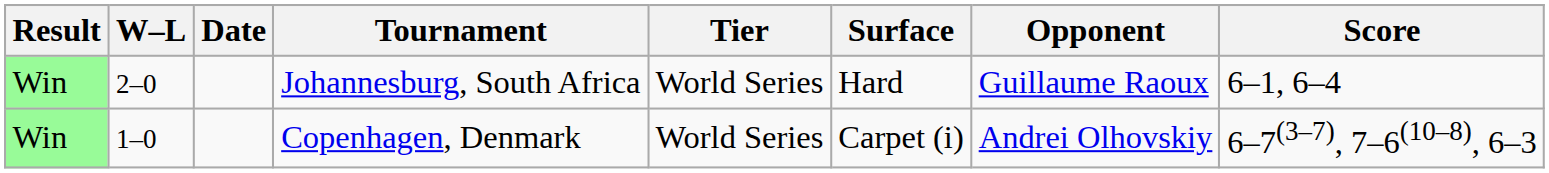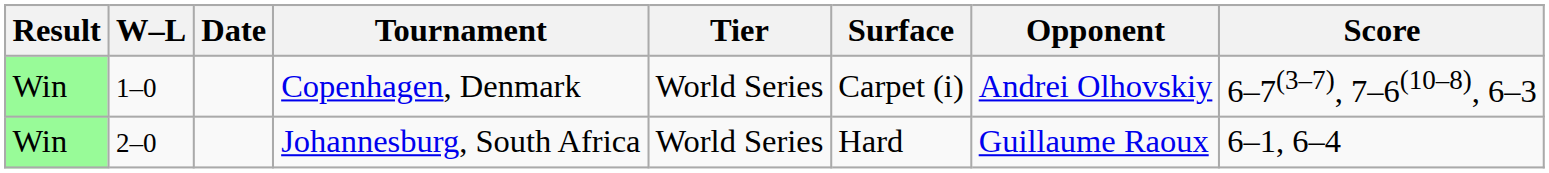rows swapped: Copenhagen, Denmark <-> Johannesburg, South Africa
